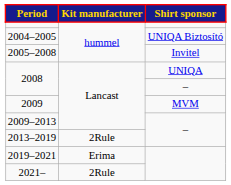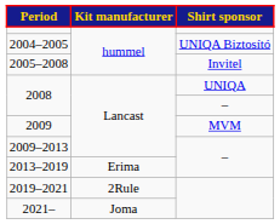2013–2019 | Kit manufacturer: 2Rule -> Erima
2019–2021 | Kit manufacturer: Erima -> 2Rule
2021– | Kit manufacturer: 2Rule -> Joma
